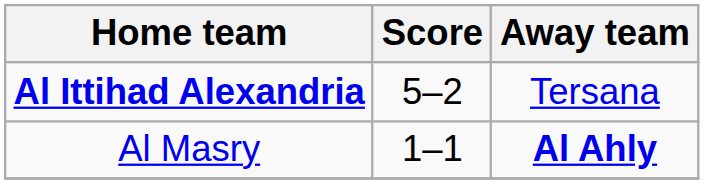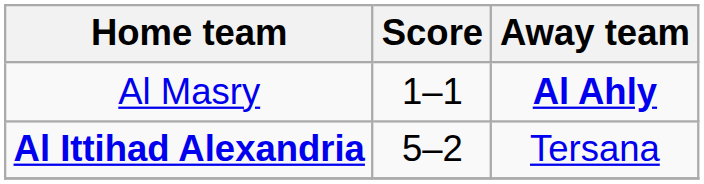rows swapped: Al Ittihad Alexandria <-> Al Masry
